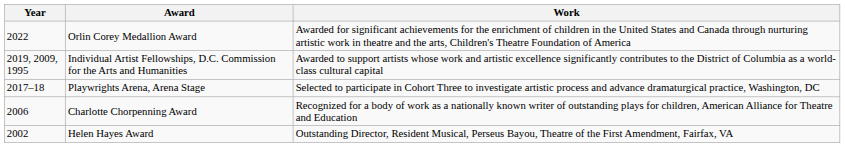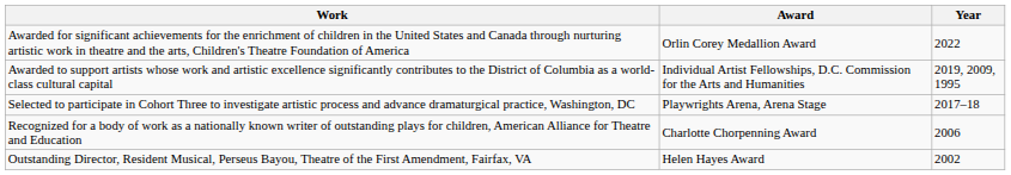columns swapped: Year <-> Work
